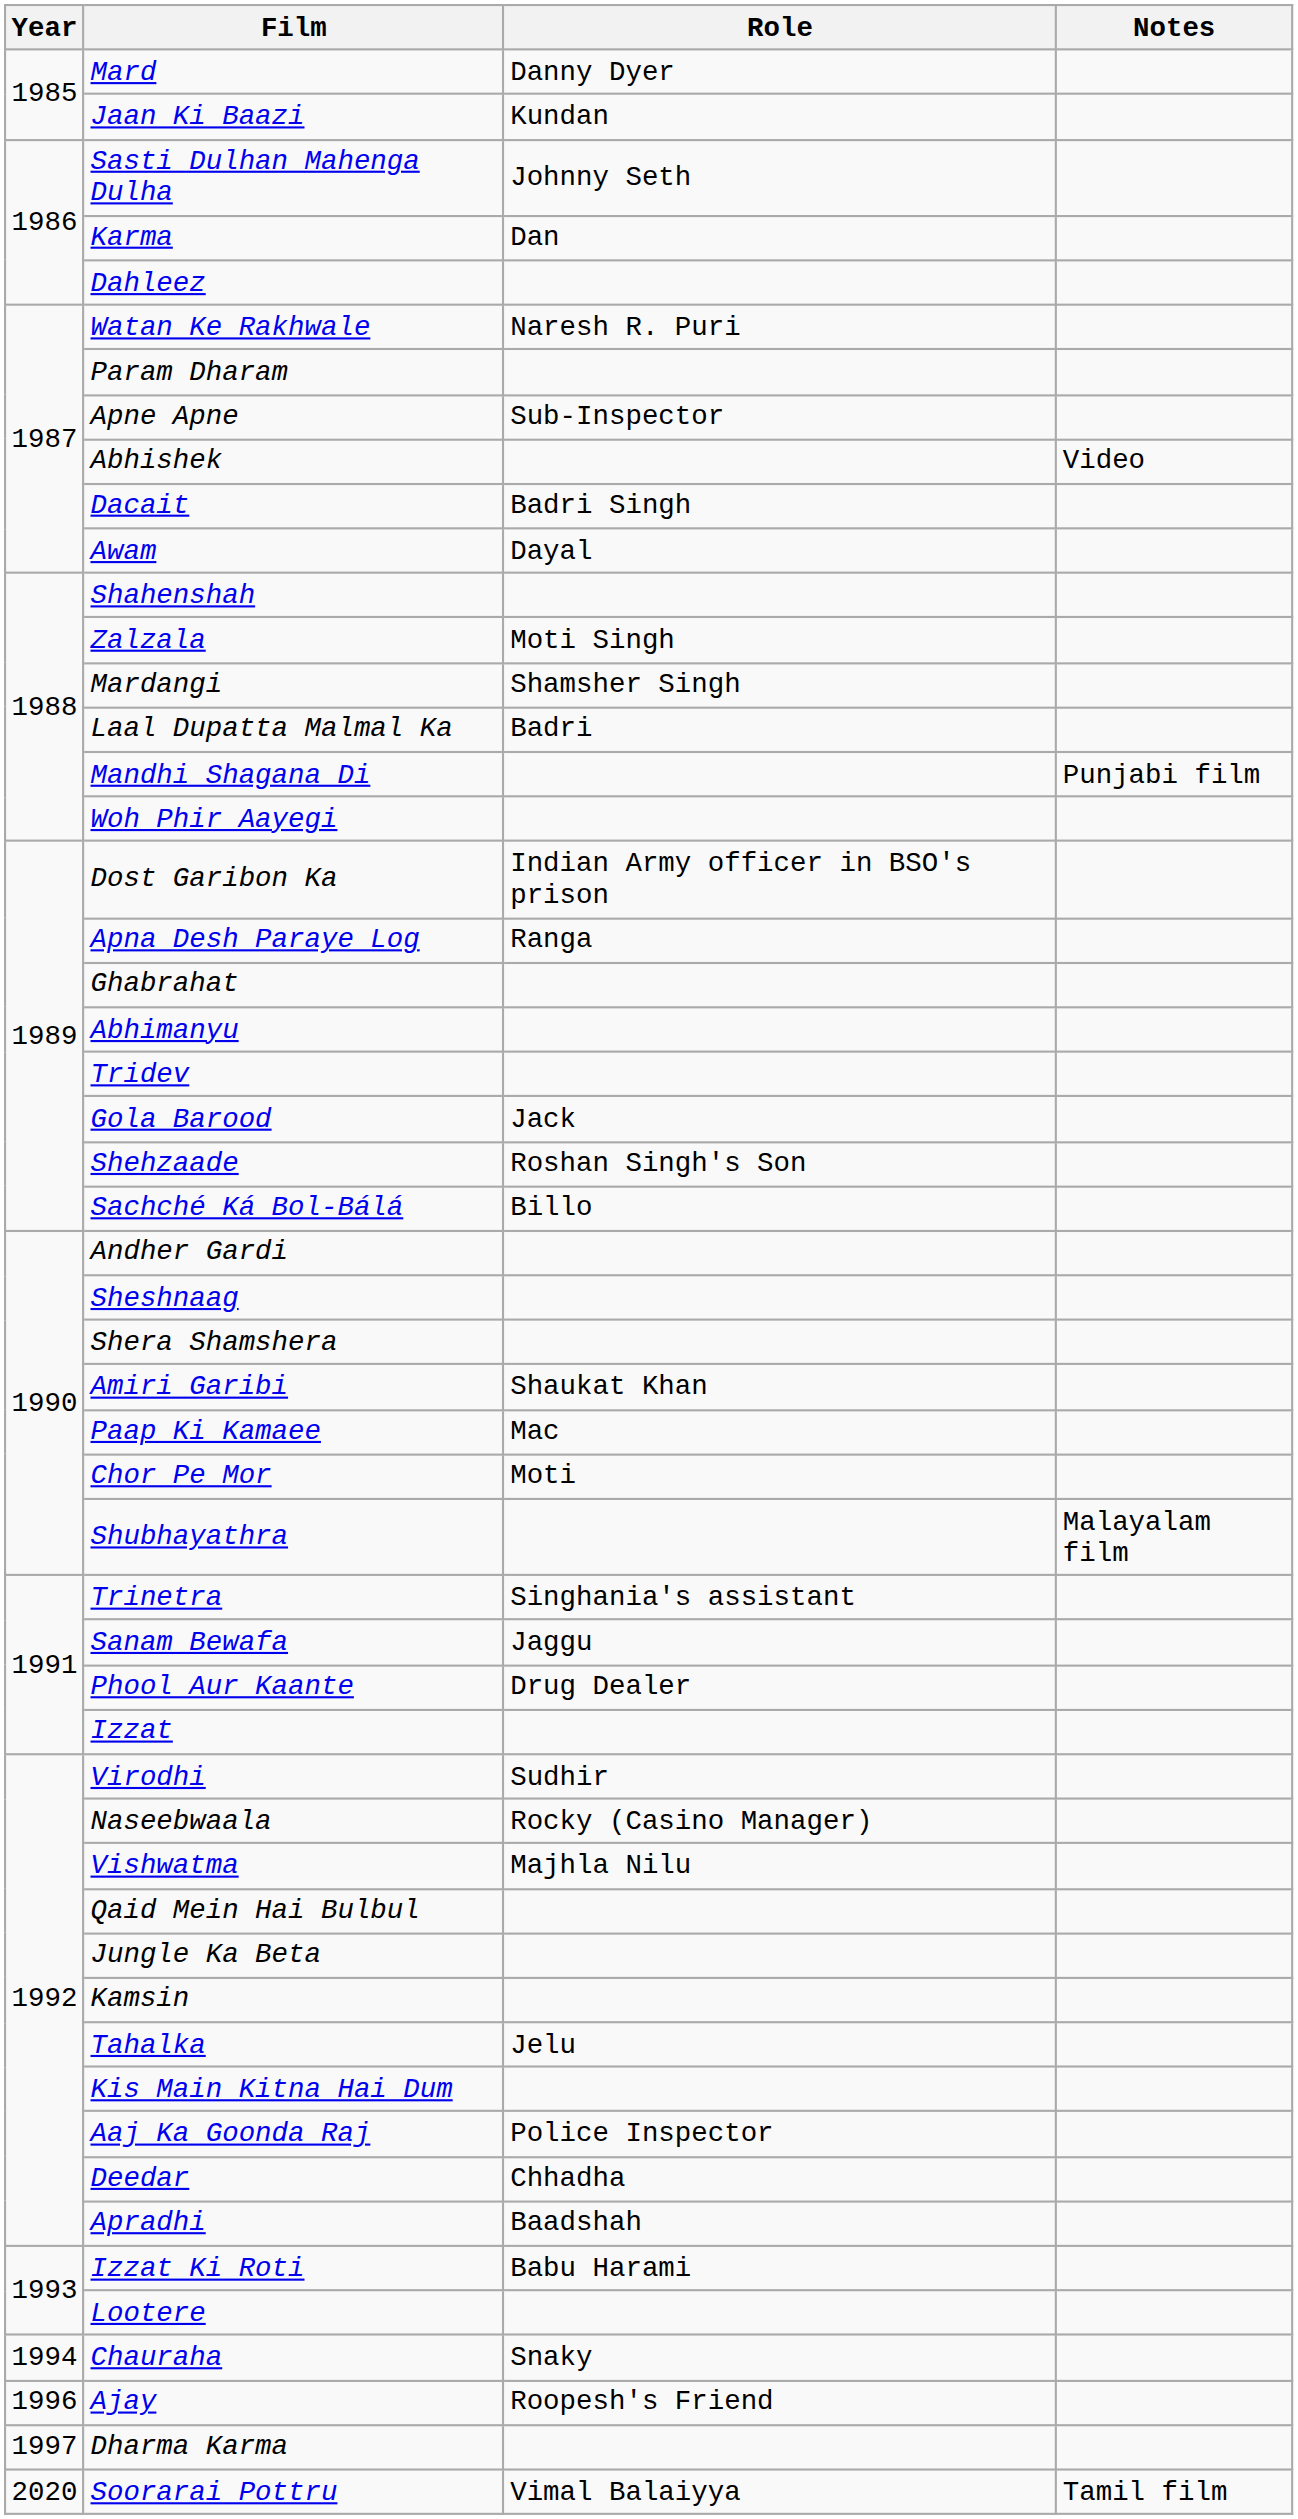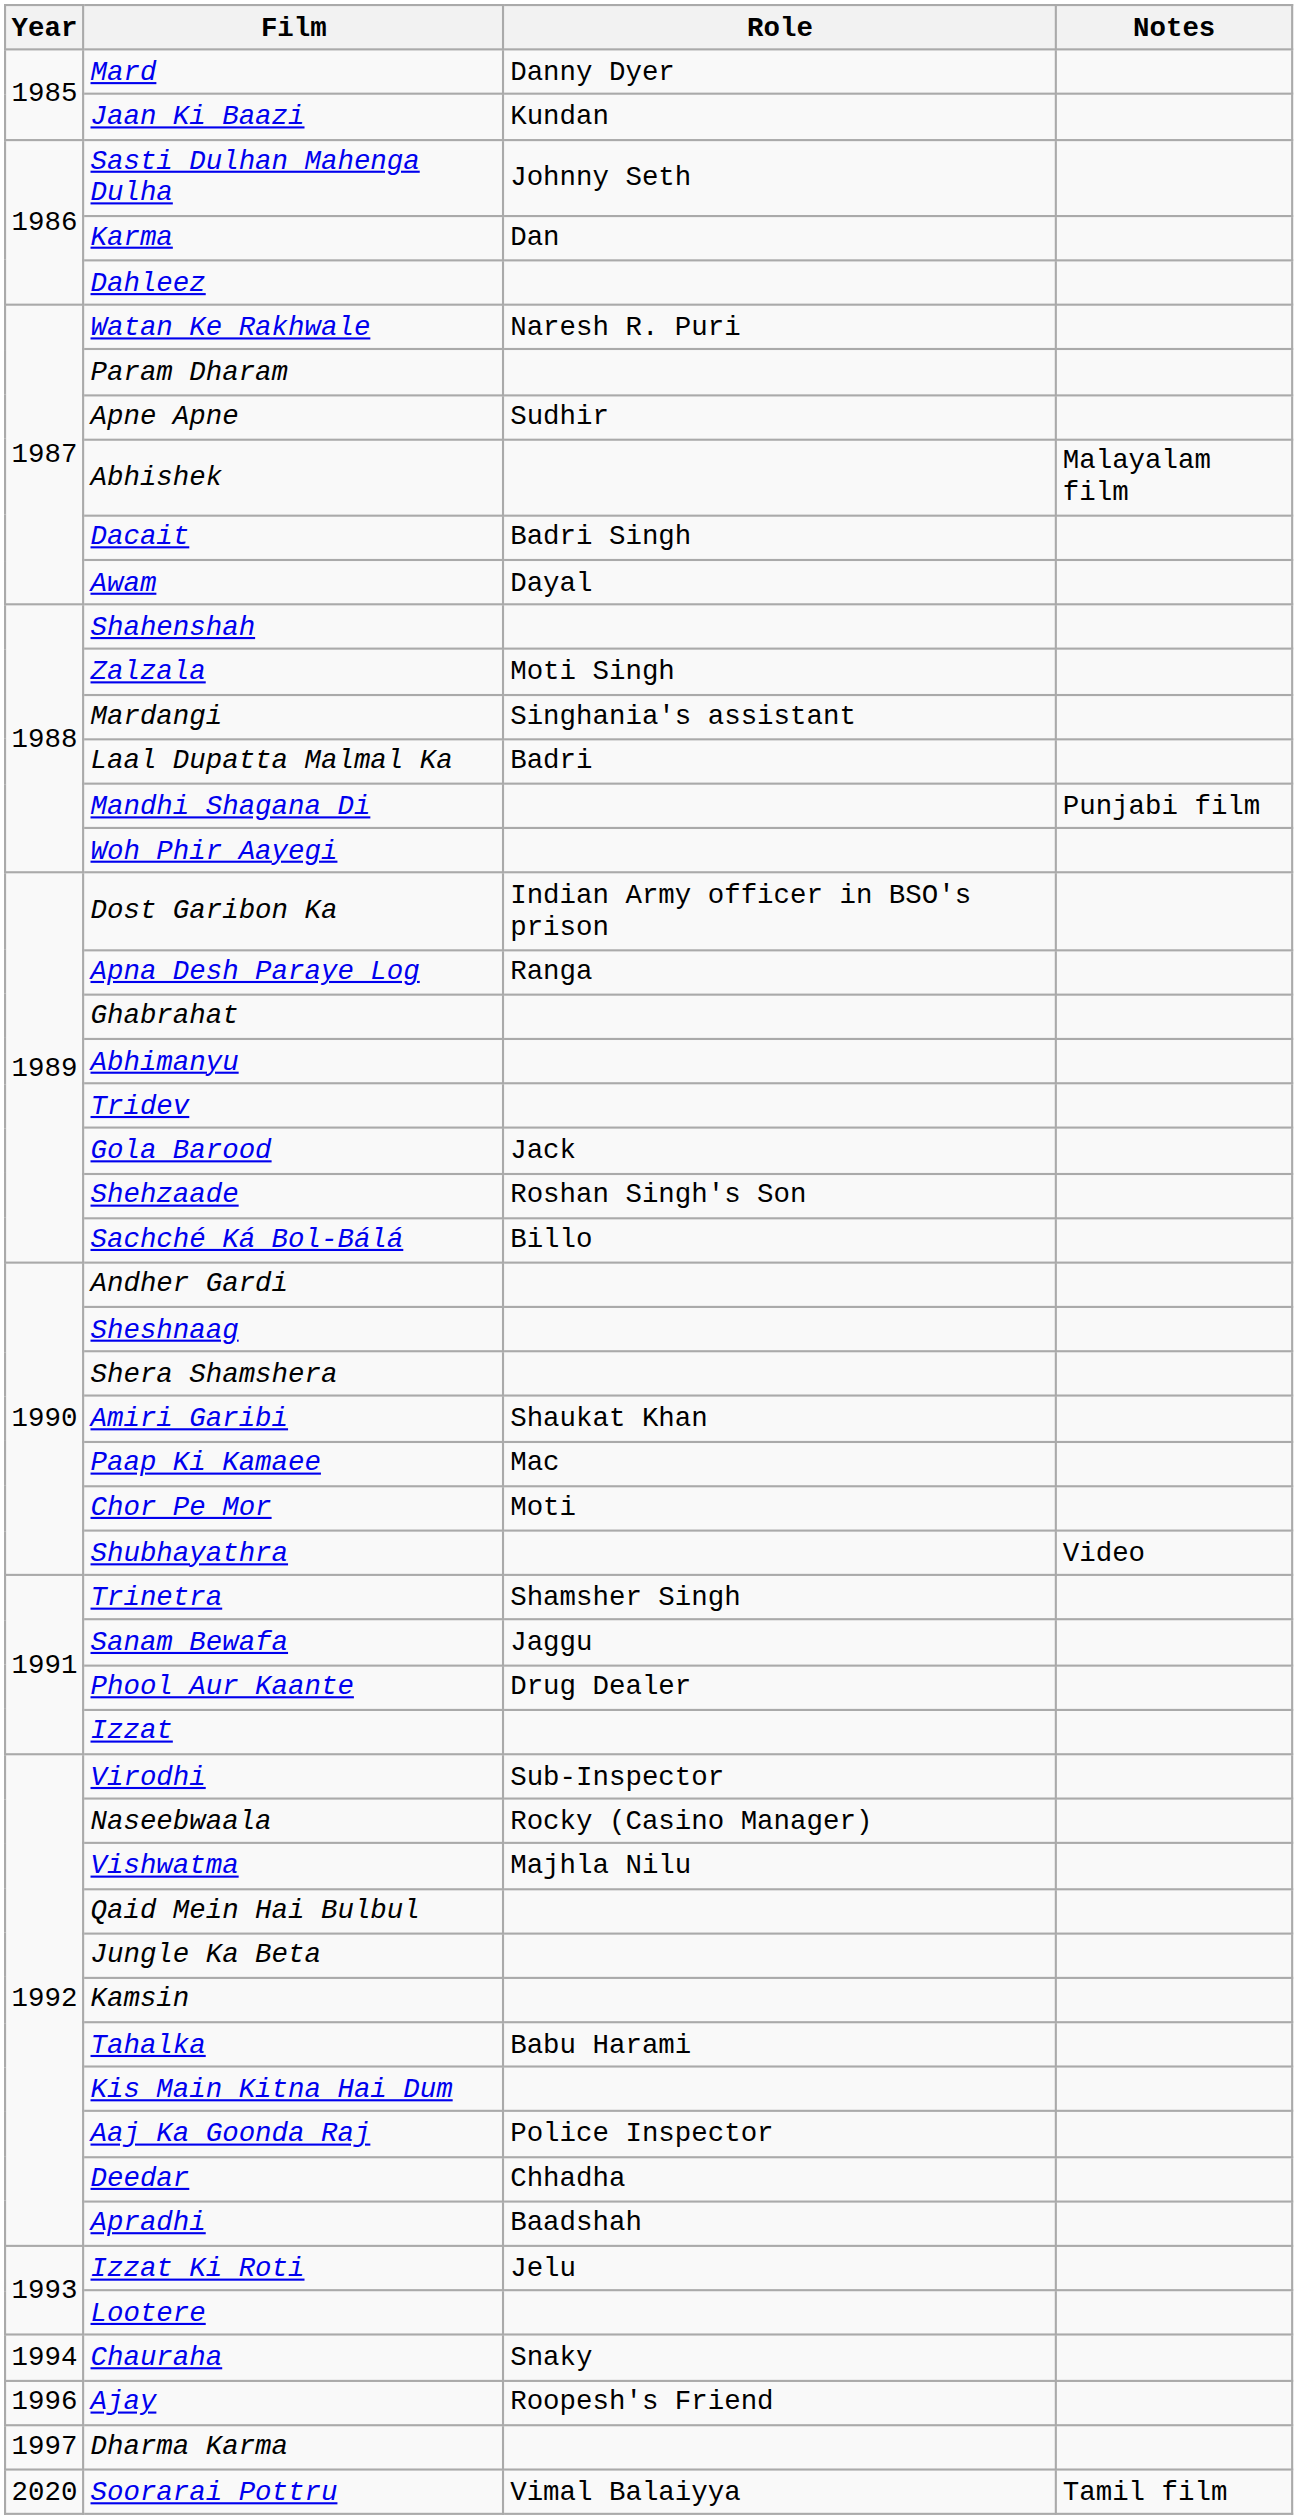Apne Apne | Role: Sub-Inspector -> Sudhir
Abhishek | Notes: Video -> Malayalam film
Mardangi | Role: Shamsher Singh -> Singhania's assistant
Shubhayathra | Notes: Malayalam film -> Video
Trinetra | Role: Singhania's assistant -> Shamsher Singh
Virodhi | Role: Sudhir -> Sub-Inspector
Tahalka | Role: Jelu -> Babu Harami
Izzat Ki Roti | Role: Babu Harami -> Jelu
